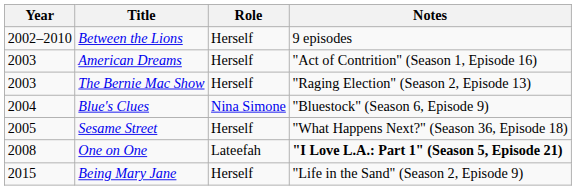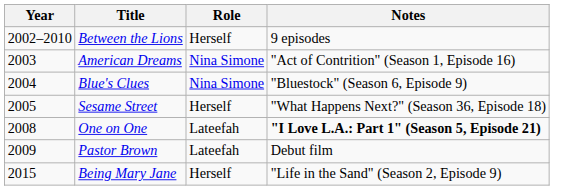American Dreams | Role: Herself -> Nina Simone
- row: 2003 | The Bernie Mac Show | Herself | "Raging Election" (Season 2, Episode 13)
+ row: 2009 | Pastor Brown | Lateefah | Debut film
